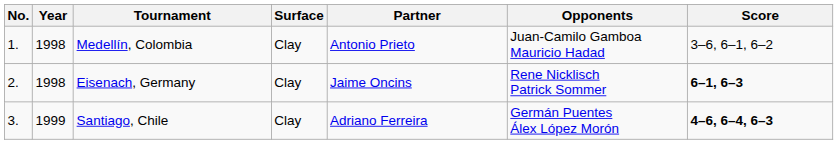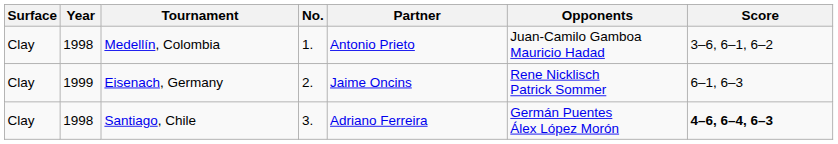columns swapped: No. <-> Surface
Eisenach, Germany | Year: 1998 -> 1999
Eisenach, Germany | Score: bold -> normal
Santiago, Chile | Year: 1999 -> 1998
